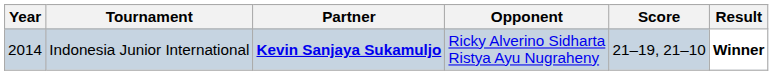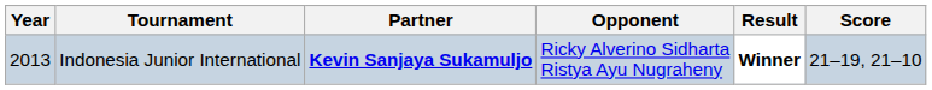columns swapped: Score <-> Result
Indonesia Junior International | Year: 2014 -> 2013
